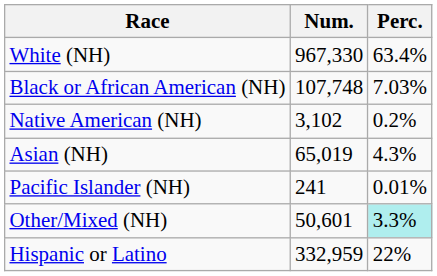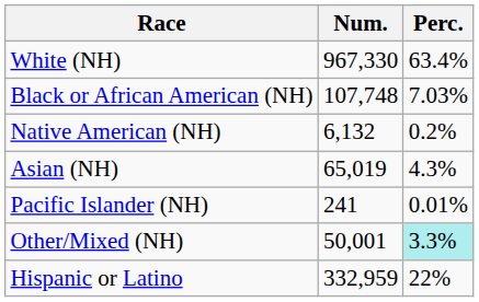Native American (NH) | Num.: 3,102 -> 6,132
Other/Mixed (NH) | Num.: 50,601 -> 50,001
